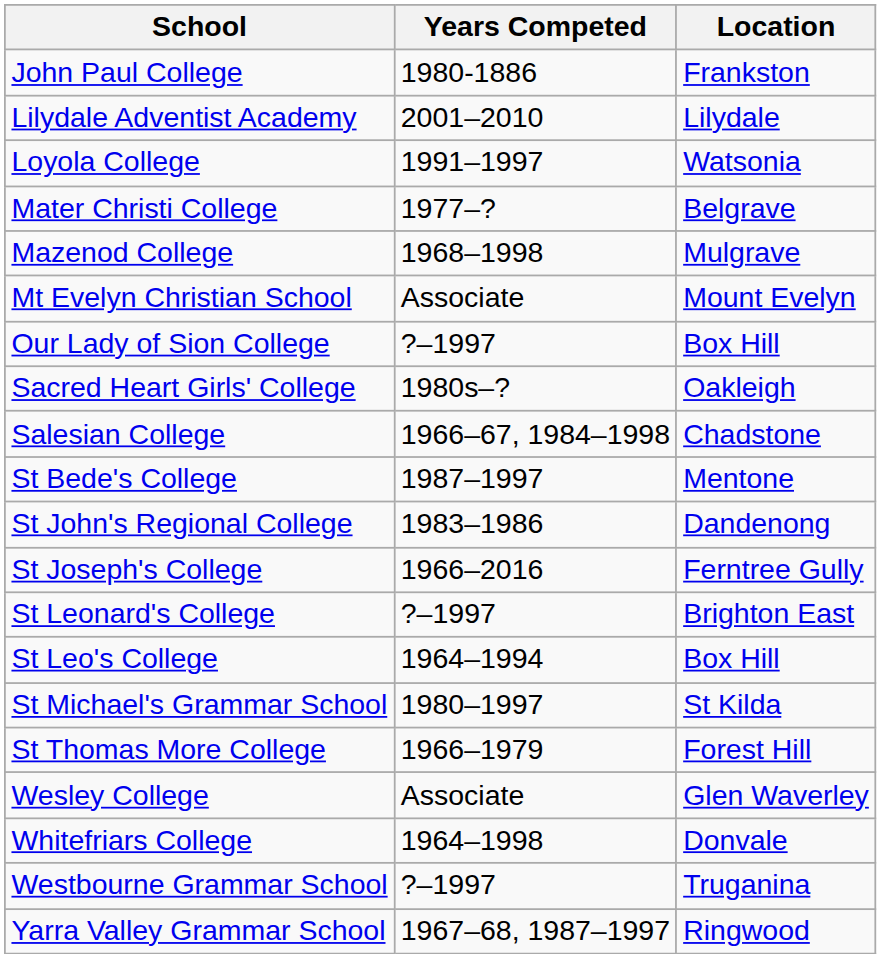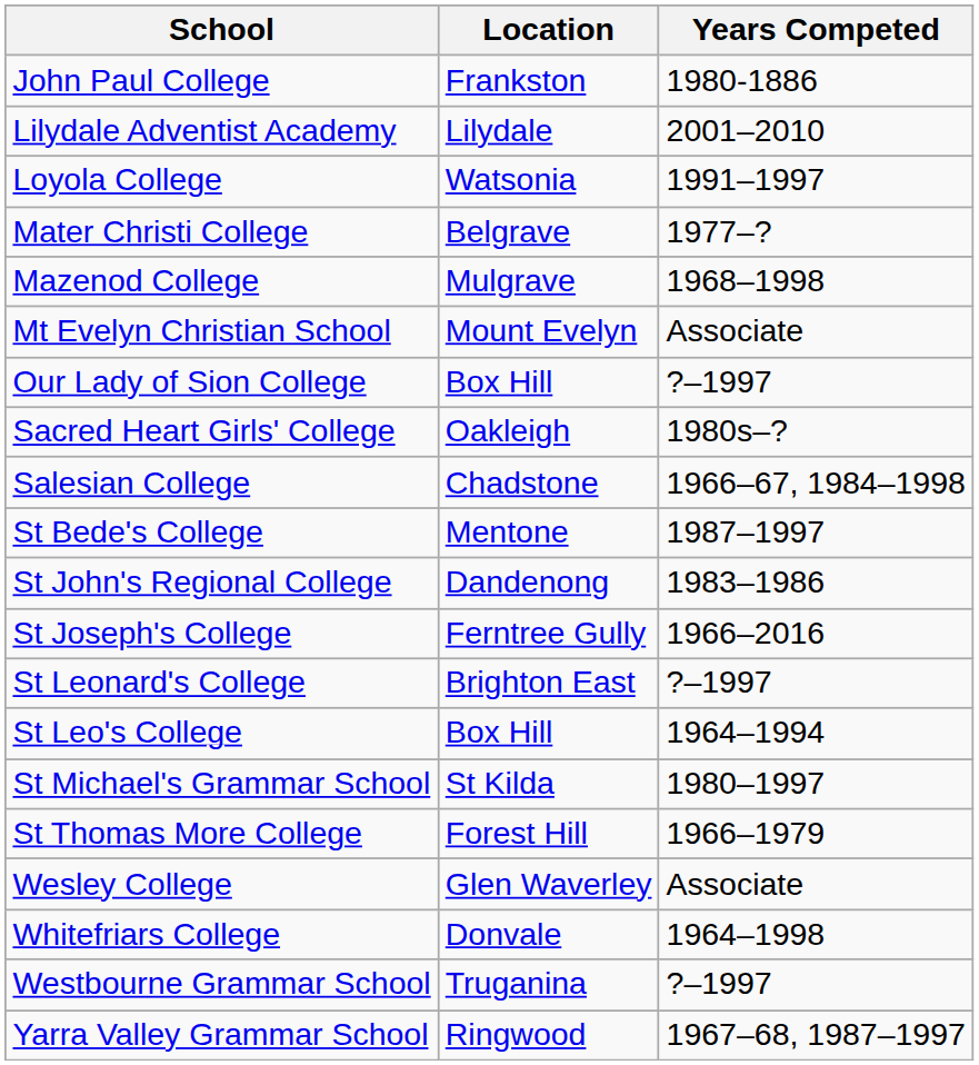columns swapped: Location <-> Years Competed
